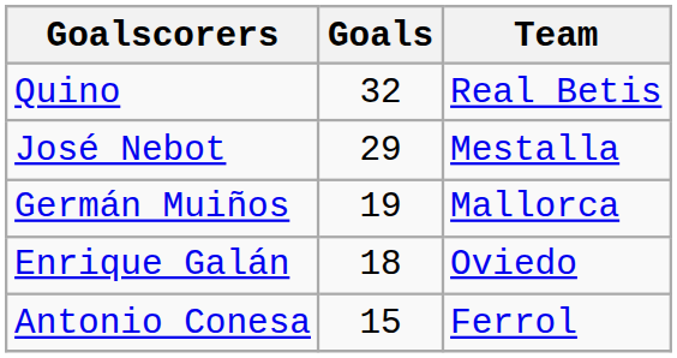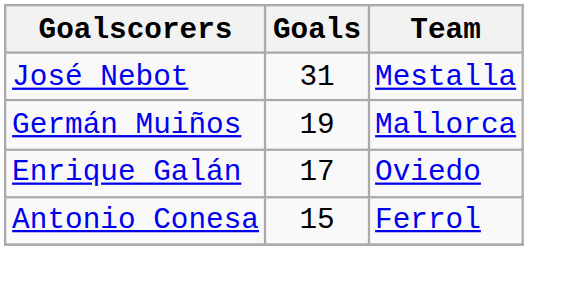- row: Quino | 32 | Real Betis
José Nebot | Goals: 29 -> 31
Enrique Galán | Goals: 18 -> 17
